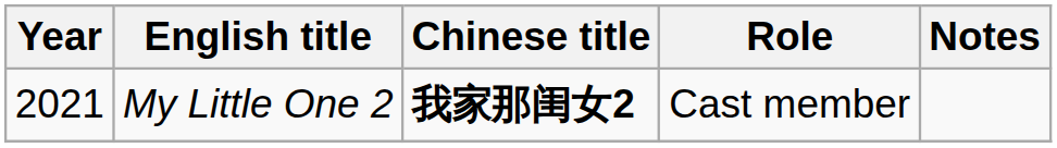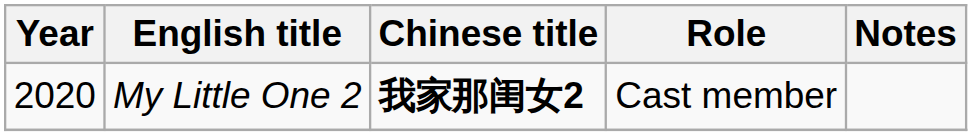My Little One 2 | Year: 2021 -> 2020
